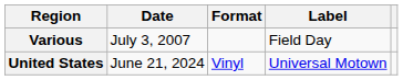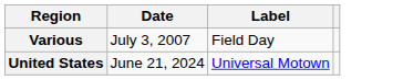- column: Format | Vinyl
